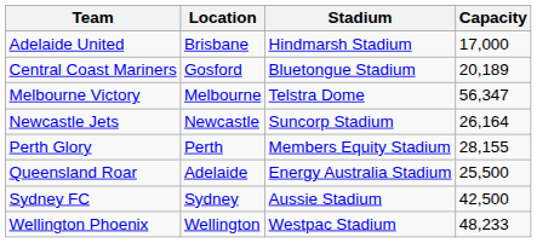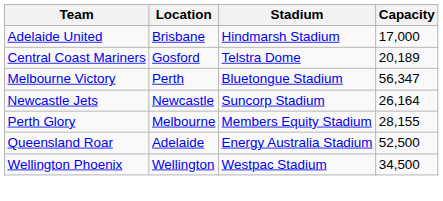Central Coast Mariners | Stadium: Bluetongue Stadium -> Telstra Dome
Melbourne Victory | Location: Melbourne -> Perth
Melbourne Victory | Stadium: Telstra Dome -> Bluetongue Stadium
Perth Glory | Location: Perth -> Melbourne
Queensland Roar | Capacity: 25,500 -> 52,500
- row: Sydney FC | Sydney | Aussie Stadium | 42,500
Wellington Phoenix | Capacity: 48,233 -> 34,500
